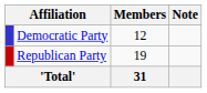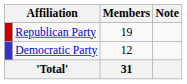rows swapped: Republican Party <-> Democratic Party
